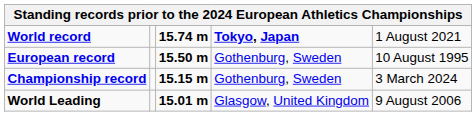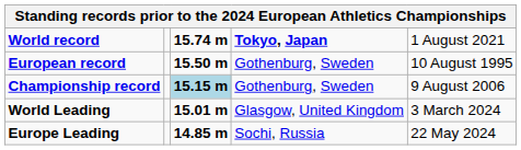Championship record | column 3: no background -> lightblue background
Championship record | column 5: 3 March 2024 -> 9 August 2006
World Leading | column 5: 9 August 2006 -> 3 March 2024
+ row: Europe Leading | 14.85 m | Sochi, Russia | 22 May 2024
